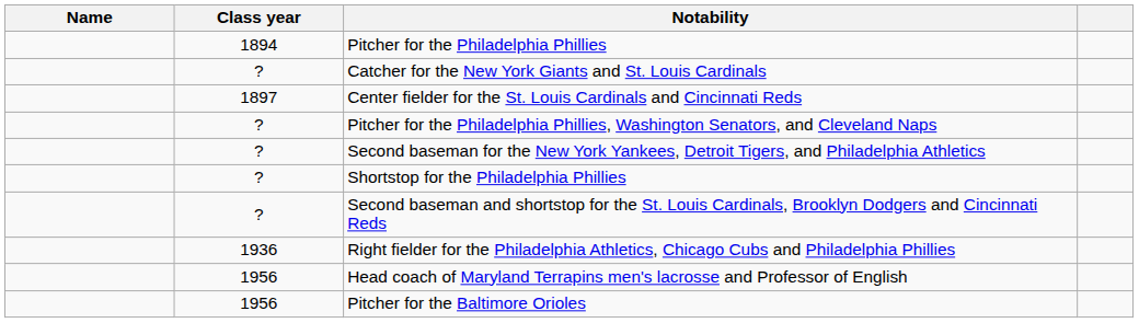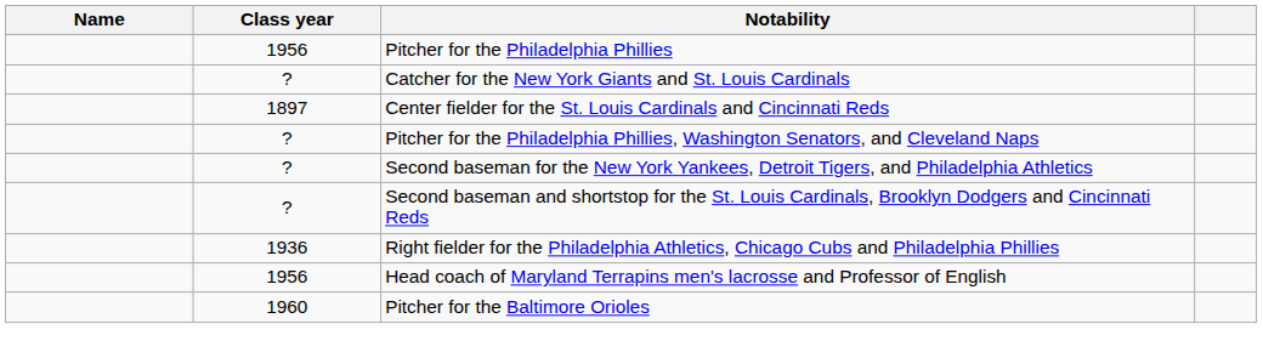Pitcher for the Philadelphia Phillies | Class year: 1894 -> 1956
- row: ? | Shortstop for the Philadelphia Phillies
Pitcher for the Baltimore Orioles | Class year: 1956 -> 1960
